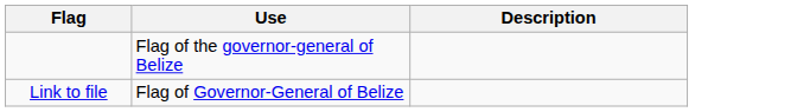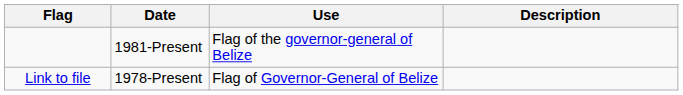+ column: Date | 1981-Present | 1978-Present
